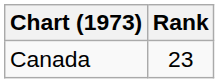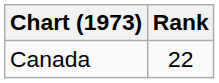Canada | Rank: 23 -> 22
